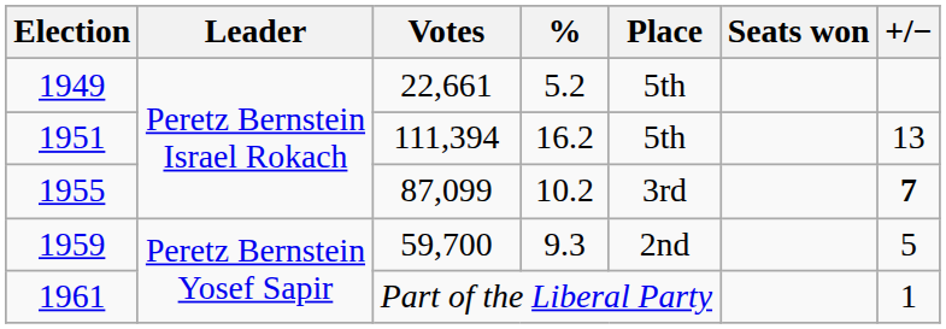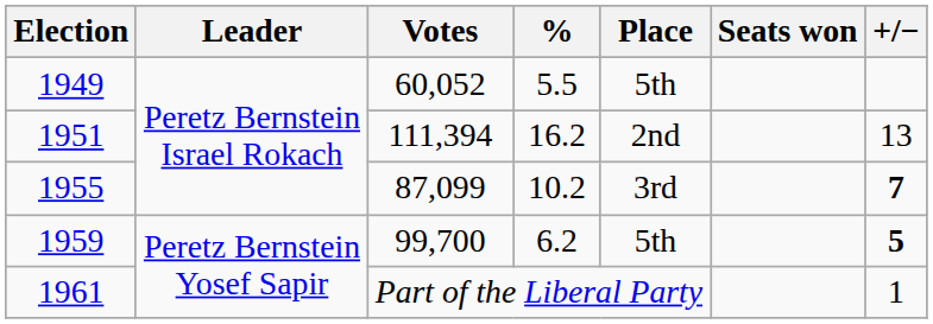1949 | Votes: 22,661 -> 60,052
1949 | %: 5.2 -> 5.5
1951 | Place: 5th -> 2nd
1959 | Votes: 59,700 -> 99,700
1959 | %: 9.3 -> 6.2
1959 | Place: 2nd -> 5th
1959 | +/−: normal -> bold
